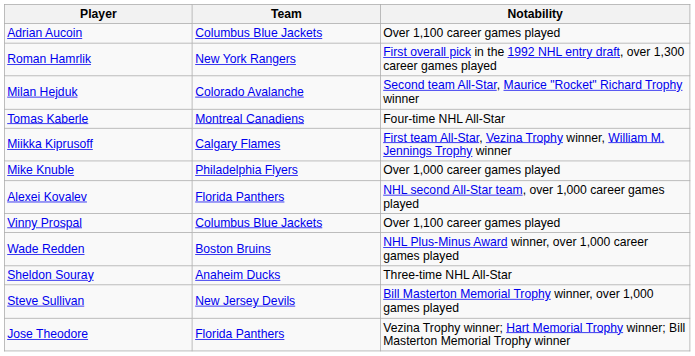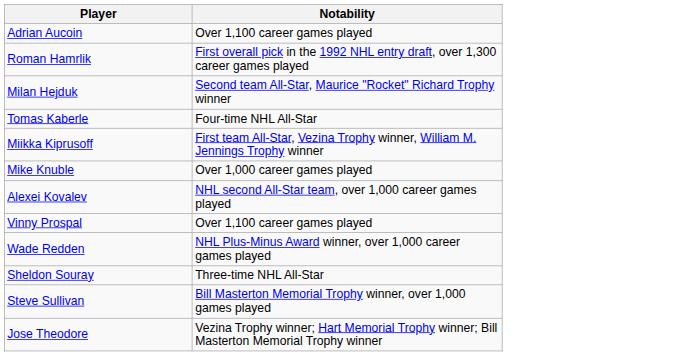- column: Team | Columbus Blue Jackets | New York Rangers | Colorado Avalanche | Montreal Canadiens | Calgary Flames | Philadelphia Flyers | Florida Panthers | Columbus Blue Jackets | Boston Bruins | Anaheim Ducks | New Jersey Devils | Florida Panthers
